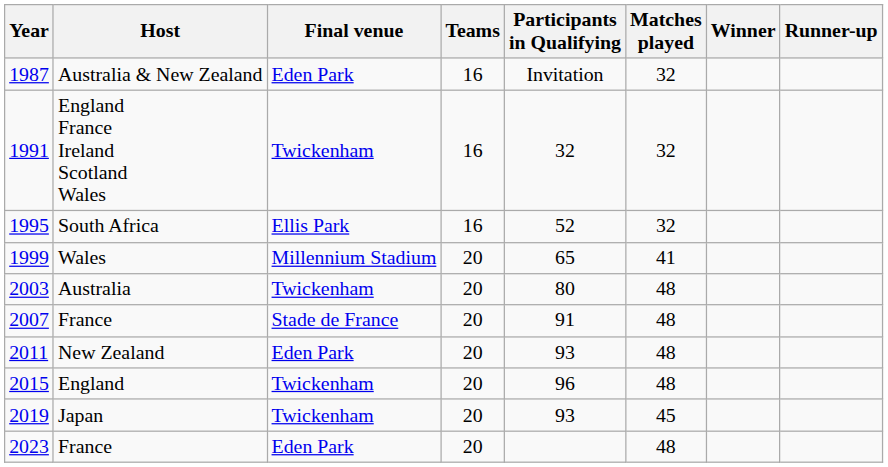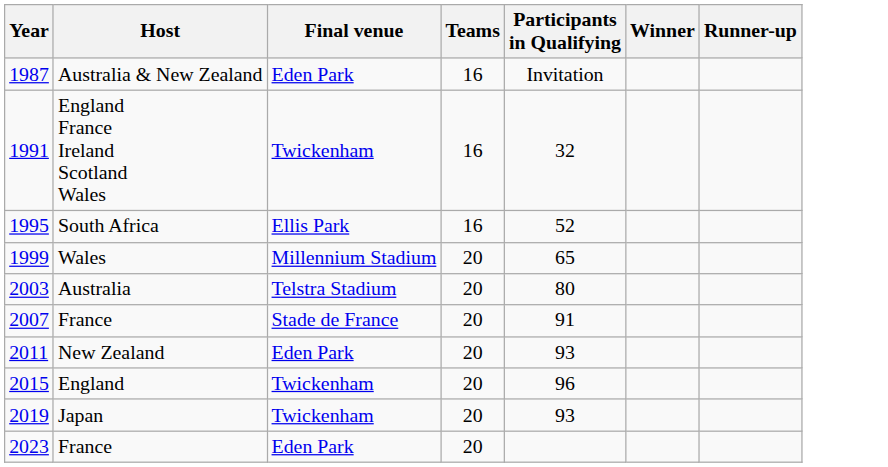- column: Matches played | 32 | 32 | 32 | 41 | 48 | 48 | 48 | 48 | 45 | 48
Australia | Final venue: Twickenham -> Telstra Stadium
